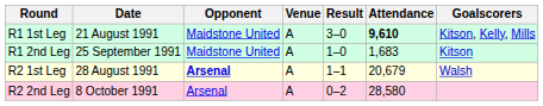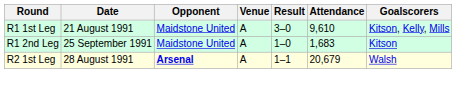R1 1st Leg | Attendance: bold -> normal
- row: R2 2nd Leg | 8 October 1991 | Arsenal | A | 0–2 | 28,580
